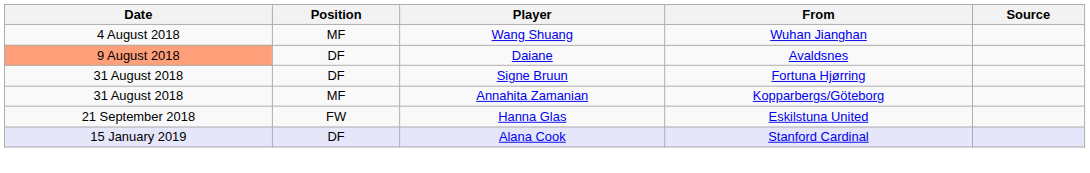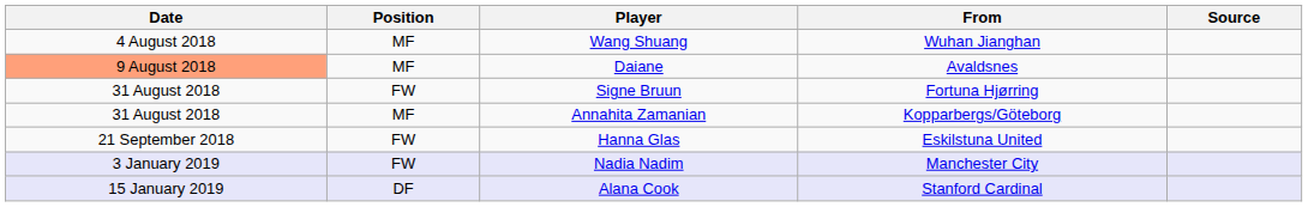Daiane | Position: DF -> MF
Signe Bruun | Position: DF -> FW
+ row: 3 January 2019 | FW | Nadia Nadim | Manchester City
